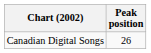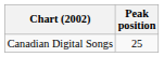Canadian Digital Songs | Peak position: 26 -> 25
